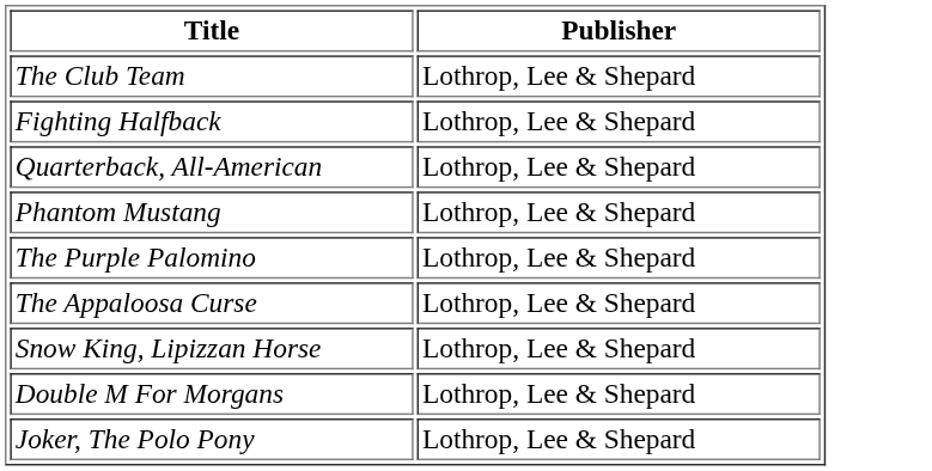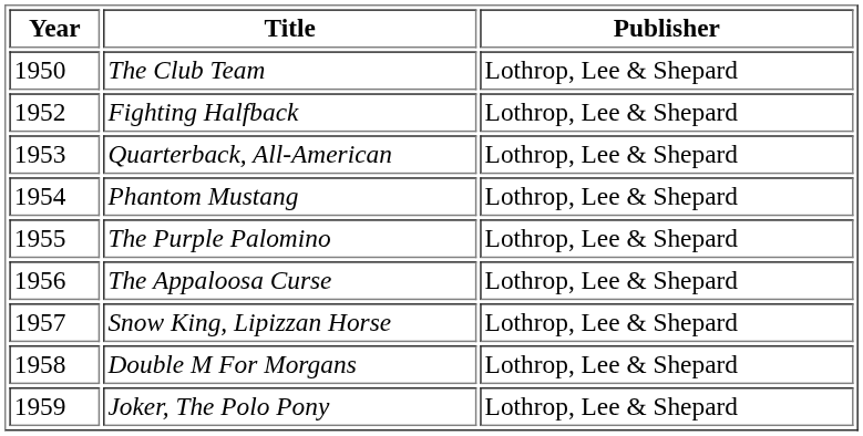+ column: Year | 1950 | 1952 | 1953 | 1954 | 1955 | 1956 | 1957 | 1958 | 1959
